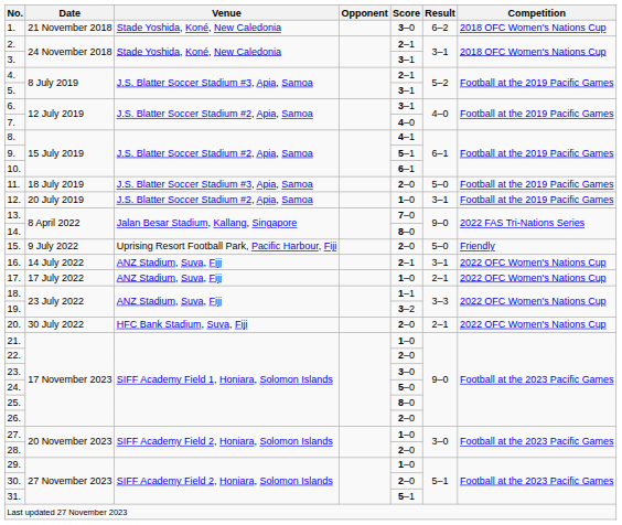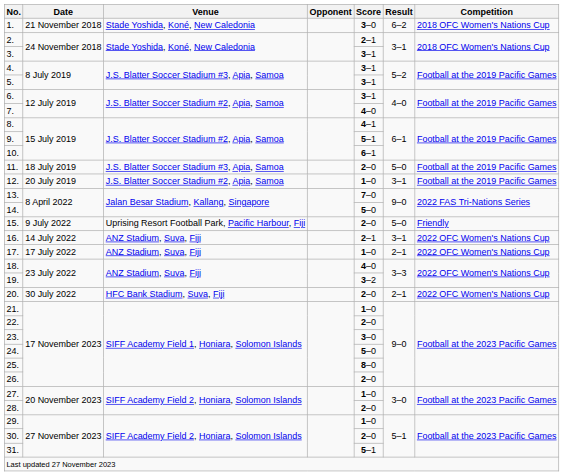4. | Score: 2–1 -> 3–1
14. | Score: 8–0 -> 5–0
18. | Score: 1–1 -> 4–0
